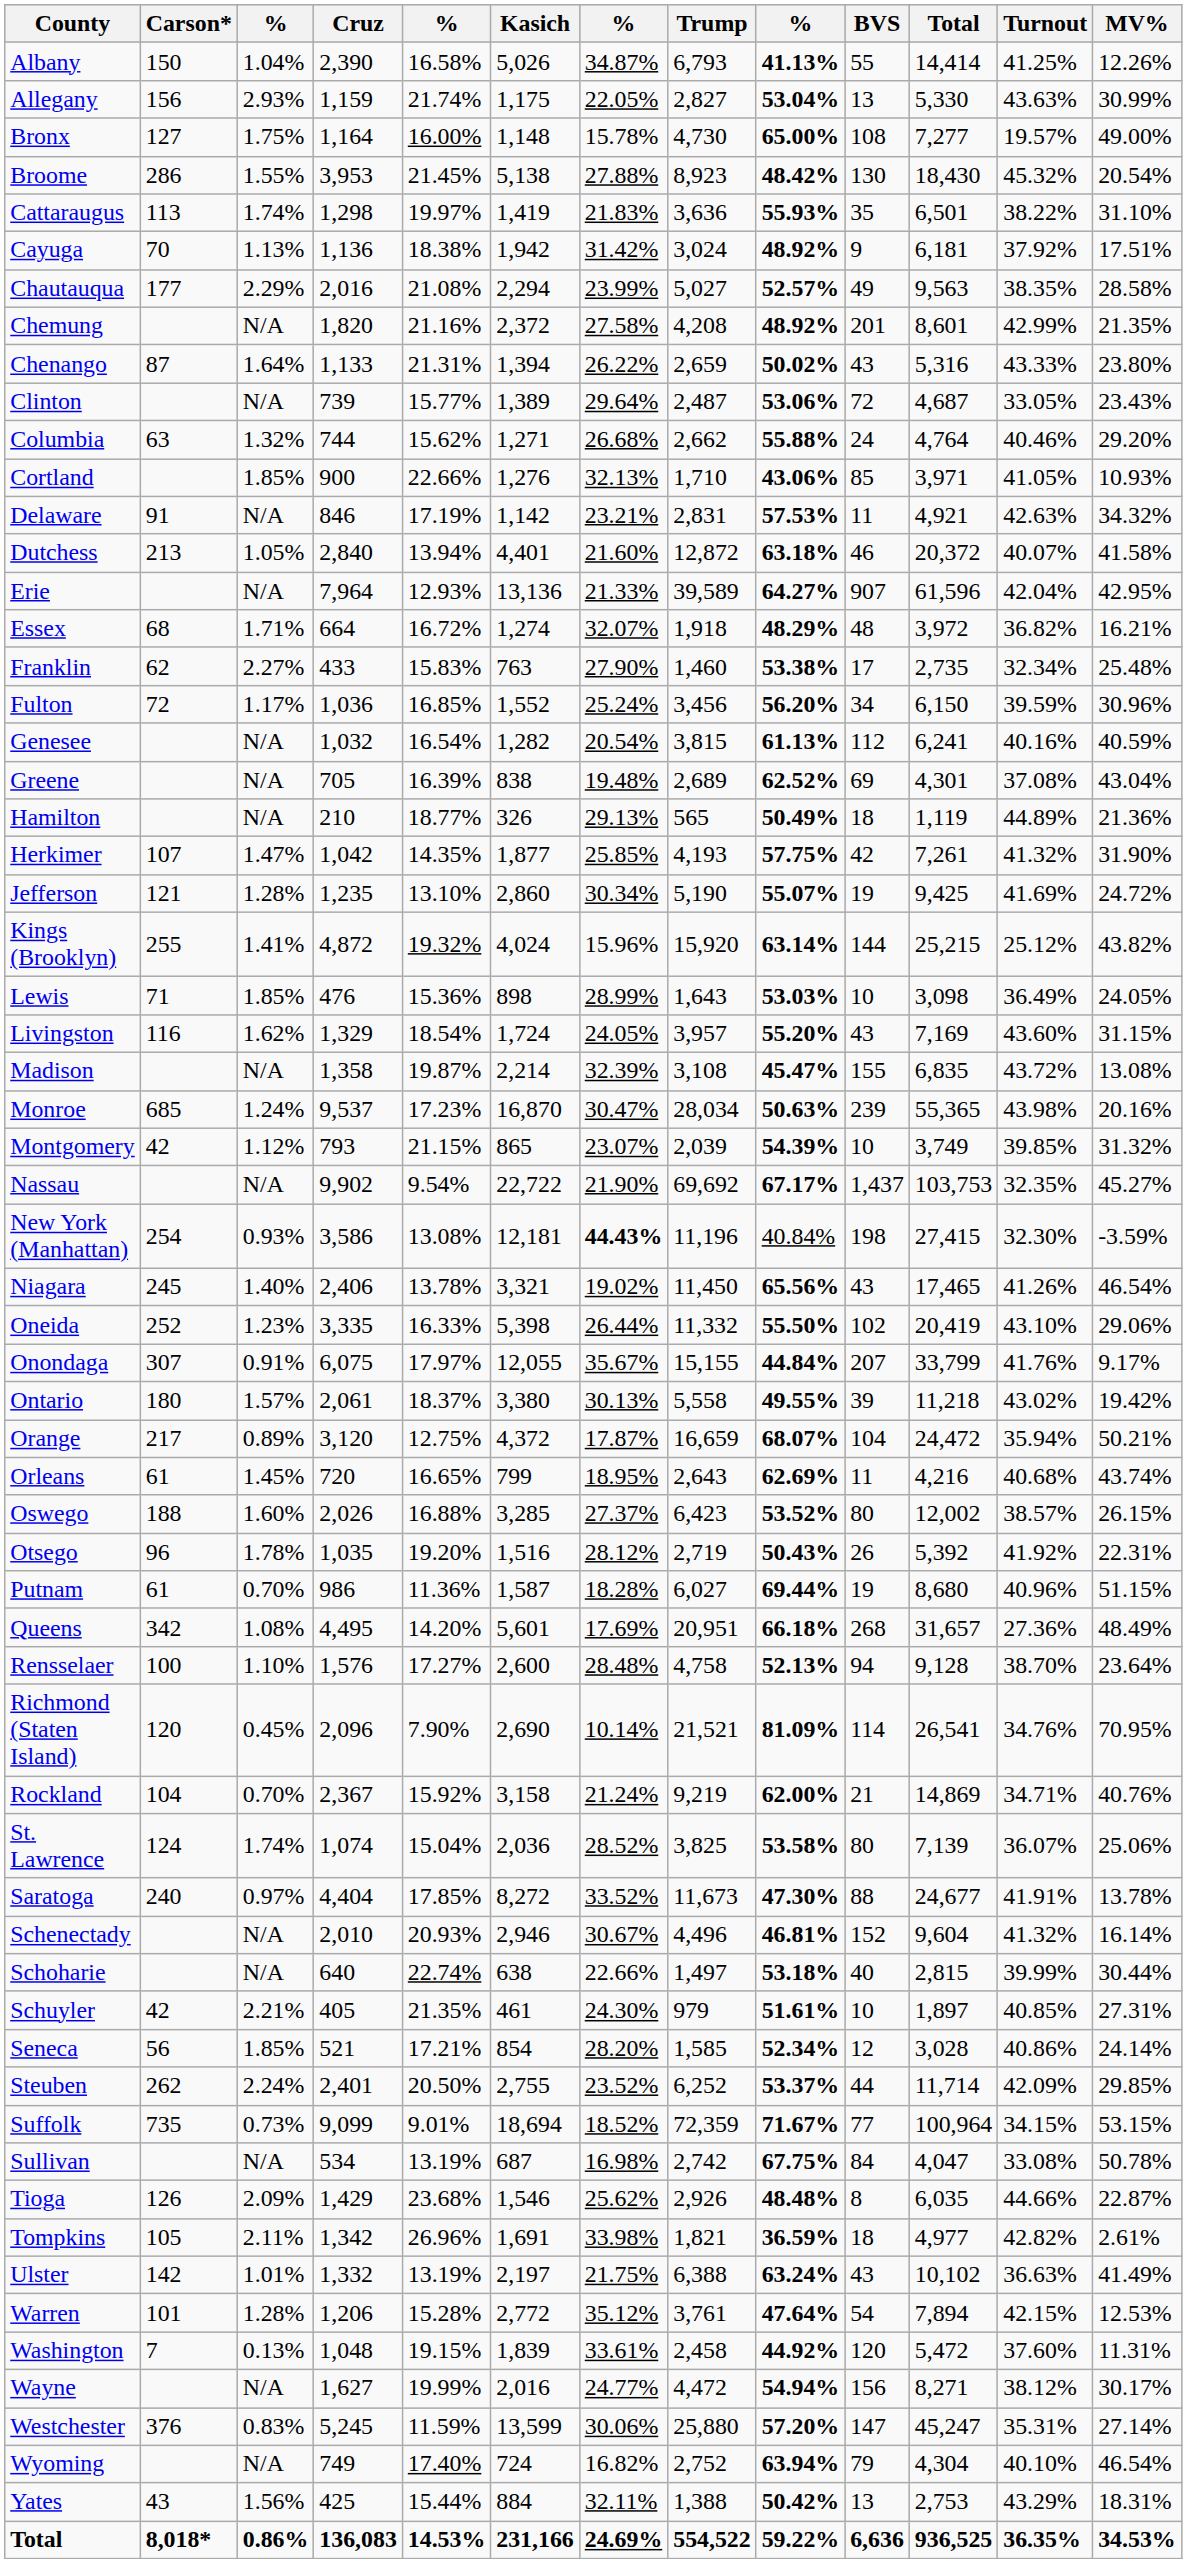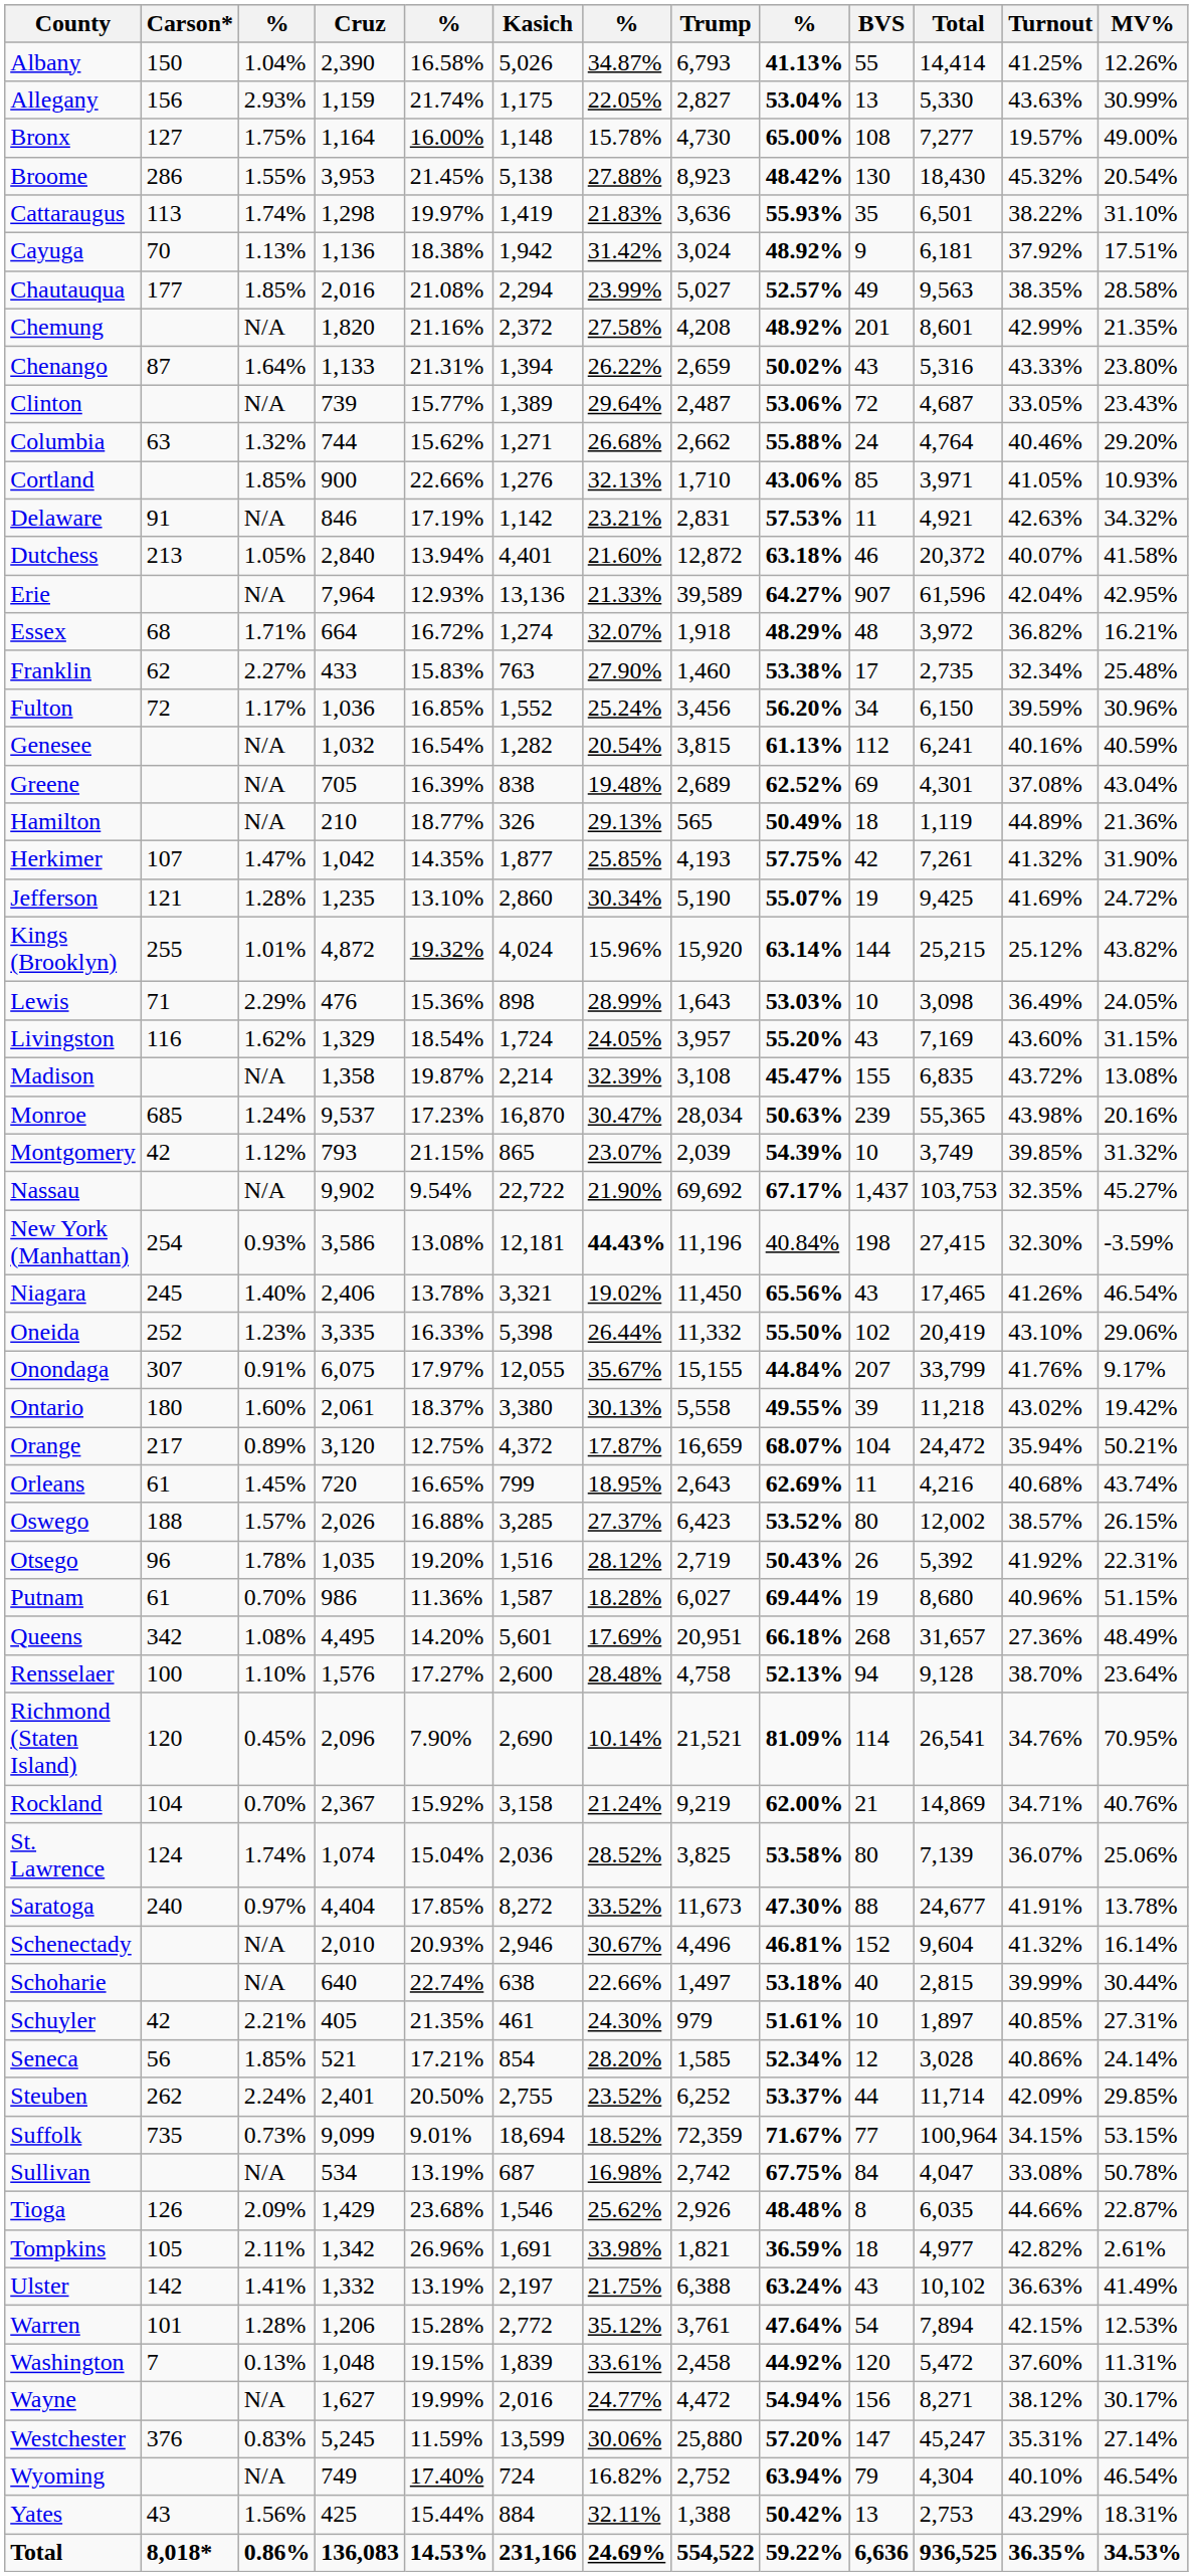Chautauqua | column 3: 2.29% -> 1.85%
Kings (Brooklyn) | column 3: 1.41% -> 1.01%
Lewis | column 3: 1.85% -> 2.29%
Ontario | column 3: 1.57% -> 1.60%
Oswego | column 3: 1.60% -> 1.57%
Ulster | column 3: 1.01% -> 1.41%
